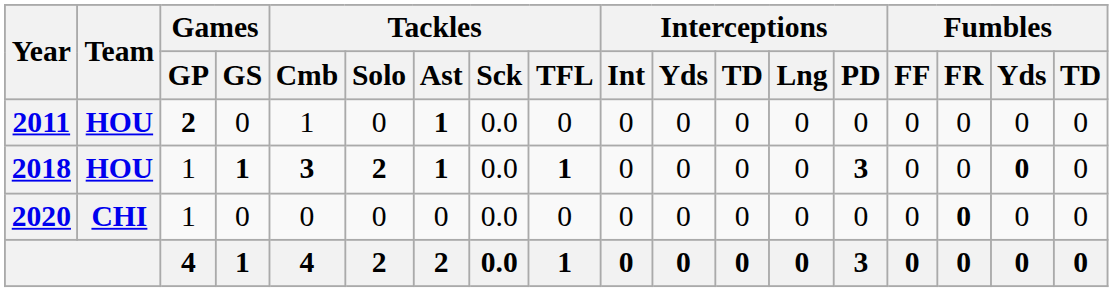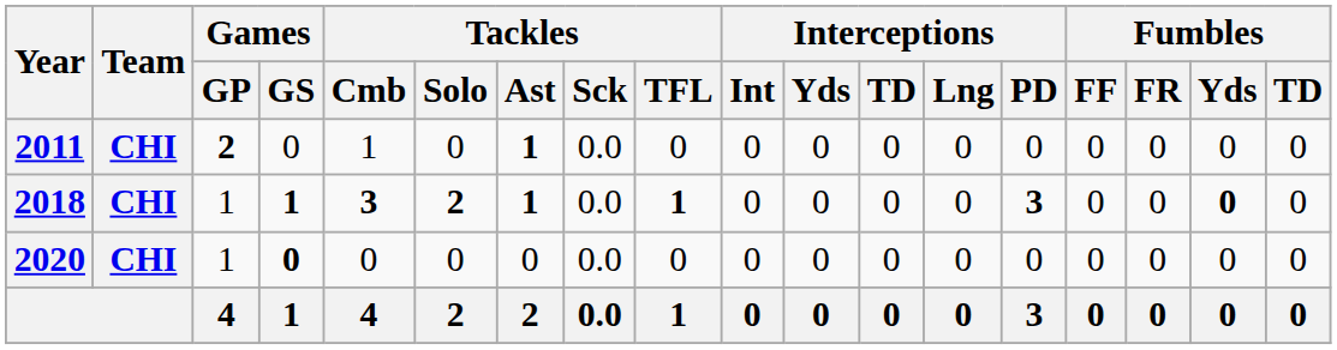2011 | Team: HOU -> CHI
2018 | Team: HOU -> CHI
2020 | Games / GS: normal -> bold
2020 | Fumbles / FR: bold -> normal
